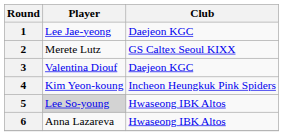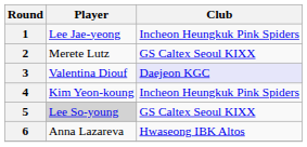1 | Club: Daejeon KGC -> Incheon Heungkuk Pink Spiders
3 | Club: no background -> lavender background
5 | Club: Hwaseong IBK Altos -> GS Caltex Seoul KIXX
